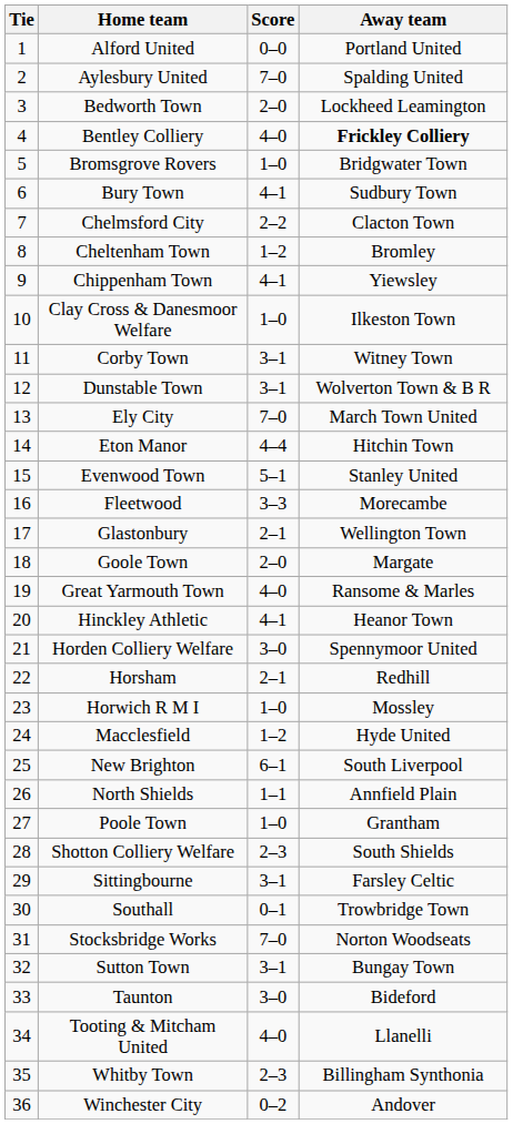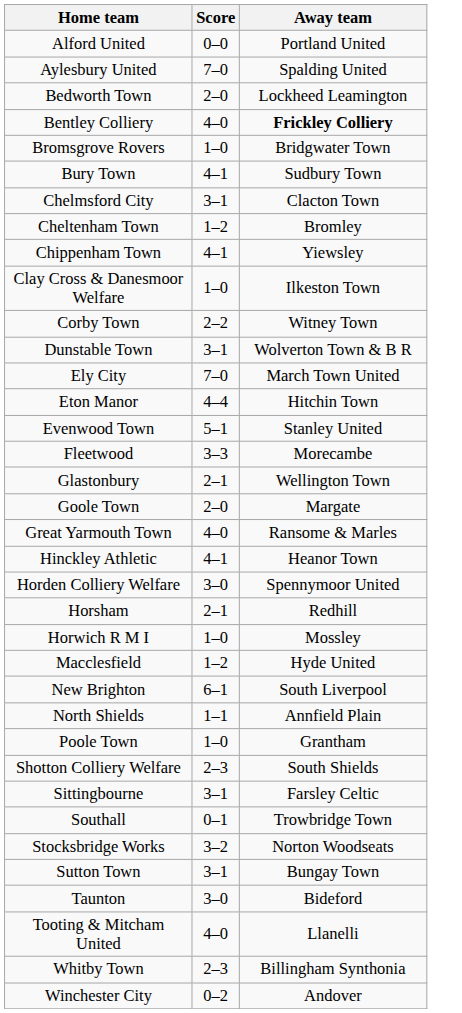- column: Tie | 1 | 2 | 3 | 4 | 5 | 6 | 7 | 8 | 9 | 10 | 11 | 12 | 13 | 14 | 15 | 16 | 17 | 18 | 19 | 20 | 21 | 22 | 23 | 24 | 25 | 26 | 27 | 28 | 29 | 30 | 31 | 32 | 33 | 34 | 35 | 36
Chelmsford City | Score: 2–2 -> 3–1
Corby Town | Score: 3–1 -> 2–2
Stocksbridge Works | Score: 7–0 -> 3–2
